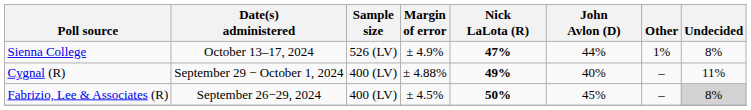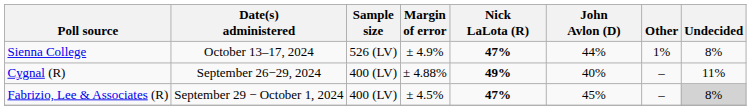Cygnal (R) | Date(s) administered: September 29 − October 1, 2024 -> September 26−29, 2024
Fabrizio, Lee & Associates (R) | Date(s) administered: September 26−29, 2024 -> September 29 − October 1, 2024
Fabrizio, Lee & Associates (R) | Nick LaLota (R): 50% -> 47%
